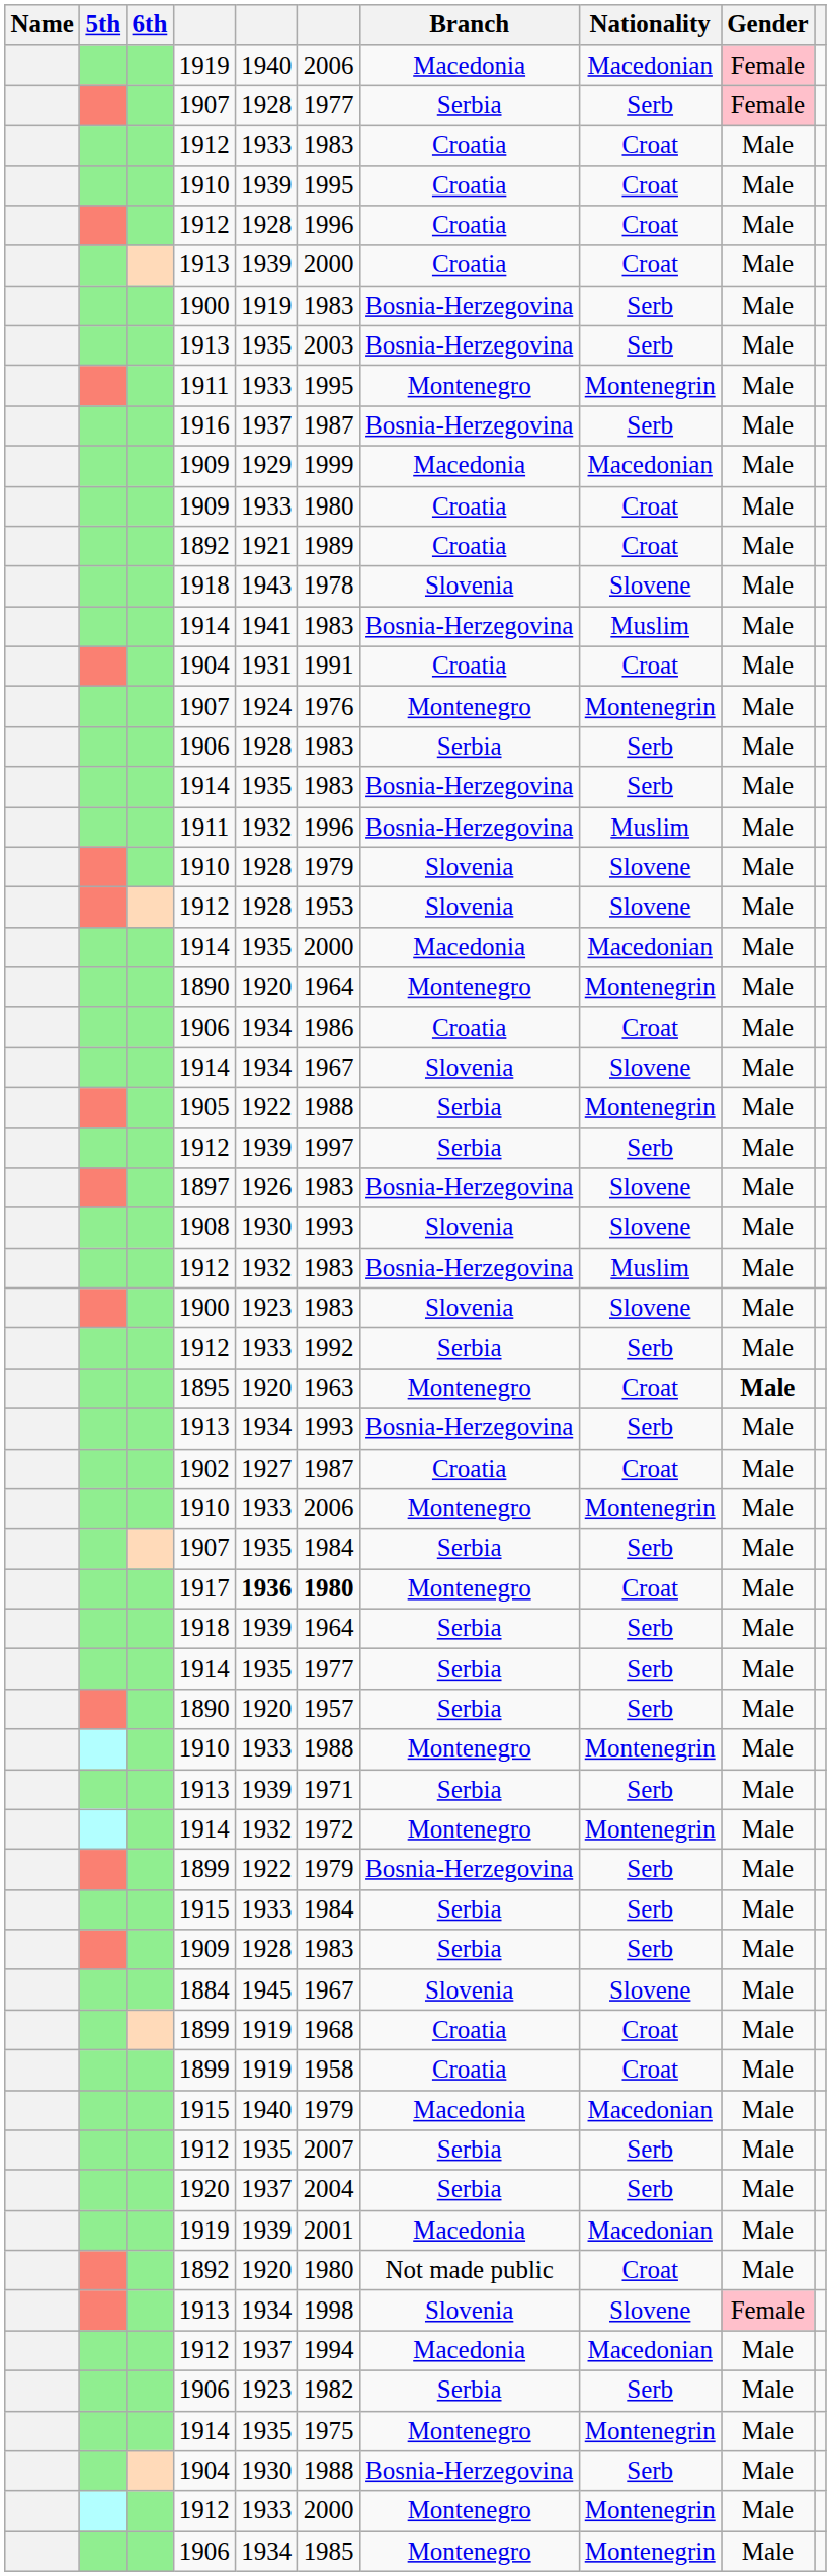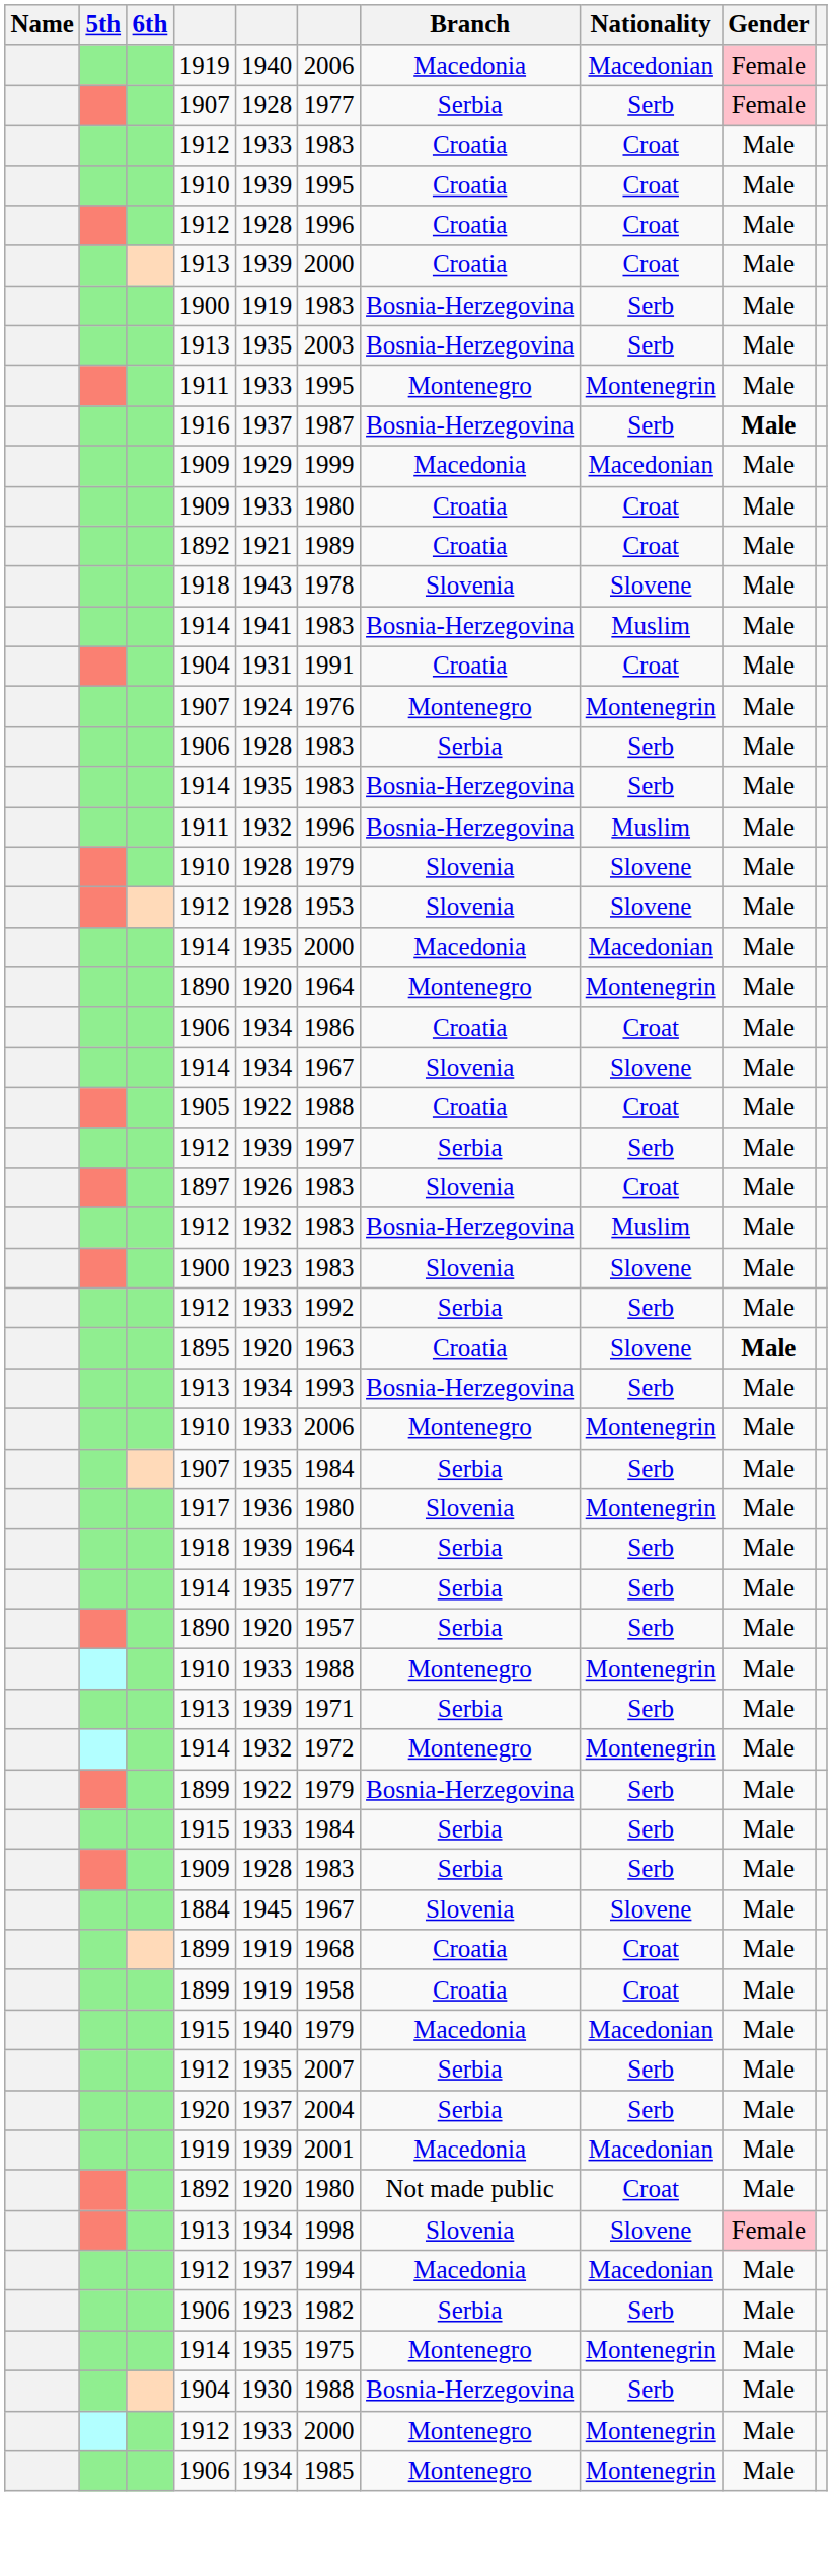1916 | Gender: normal -> bold
1905 | Branch: Serbia -> Croatia
1905 | Nationality: Montenegrin -> Croat
1897 | Branch: Bosnia-Herzegovina -> Slovenia
1897 | Nationality: Slovene -> Croat
- row: 1908 | 1930 | 1993 | Slovenia | Slovene | Male
1895 | Branch: Montenegro -> Croatia
1895 | Nationality: Croat -> Slovene
- row: 1902 | 1927 | 1987 | Croatia | Croat | Male
1917 | column 5: bold -> normal
1917 | column 6: bold -> normal
1917 | Branch: Montenegro -> Slovenia
1917 | Nationality: Croat -> Montenegrin
